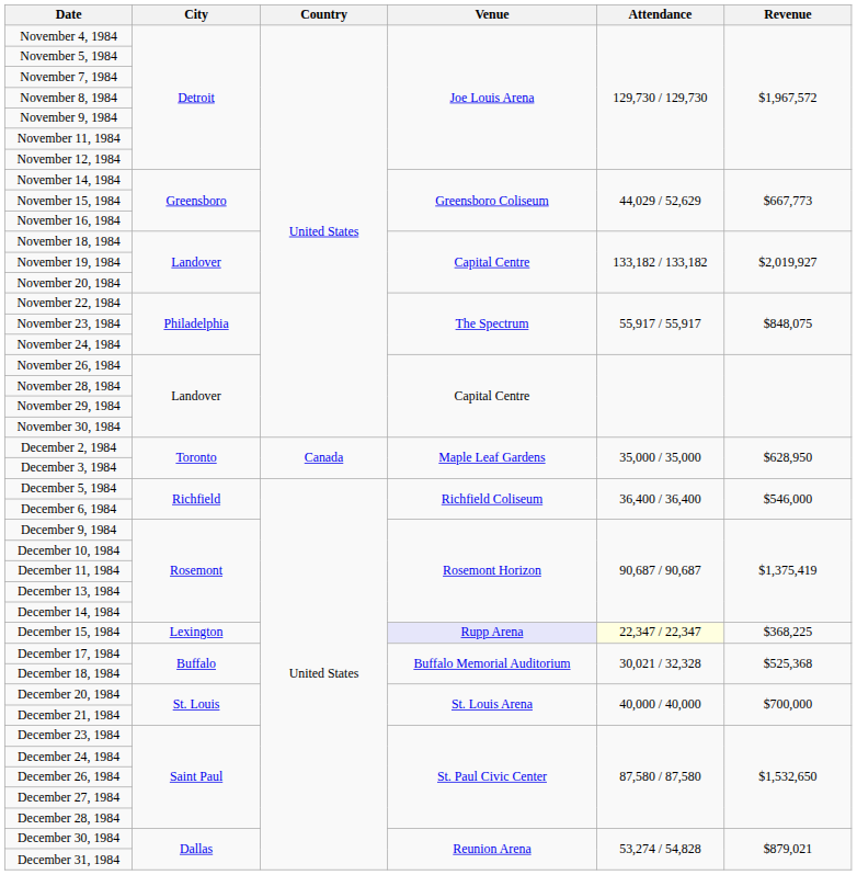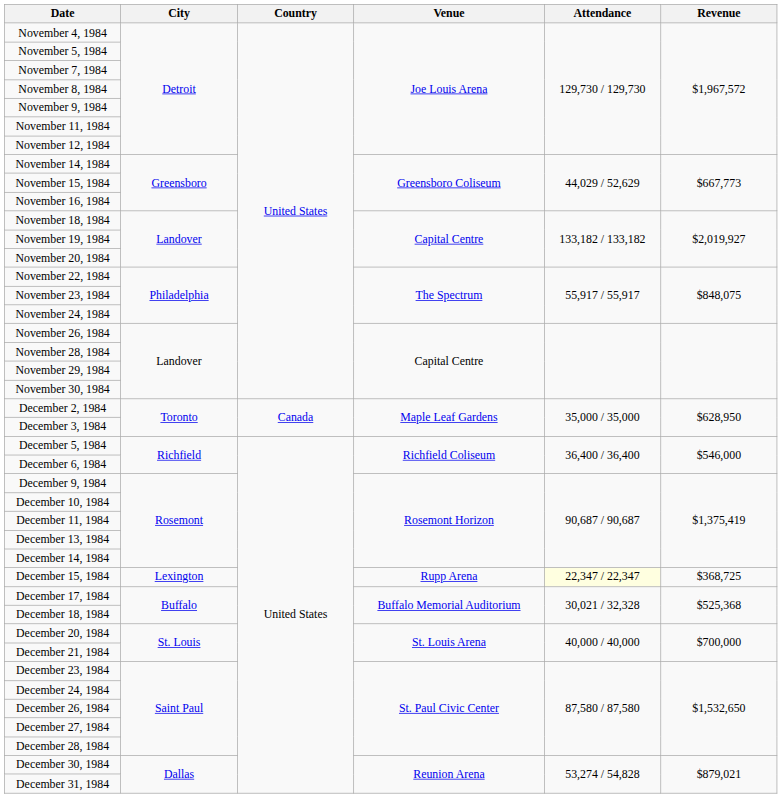December 15, 1984 | Venue: lavender background -> no background
December 15, 1984 | Revenue: $368,225 -> $368,725
